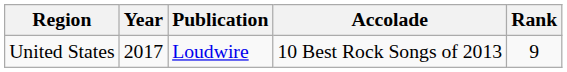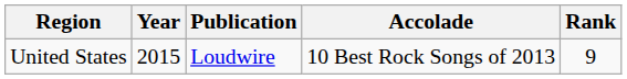United States | Year: 2017 -> 2015
